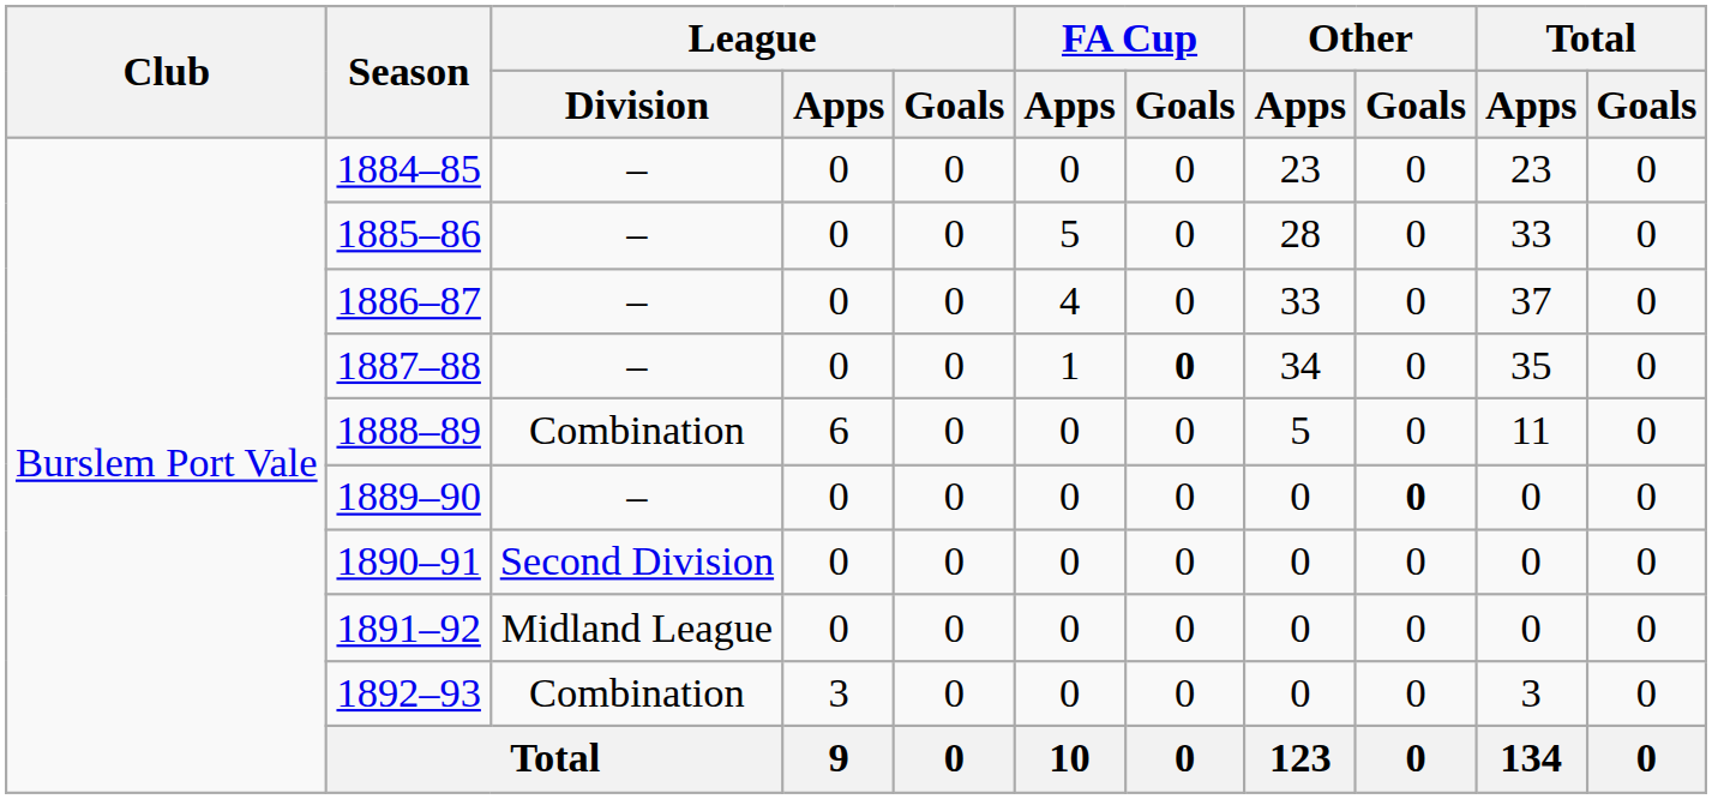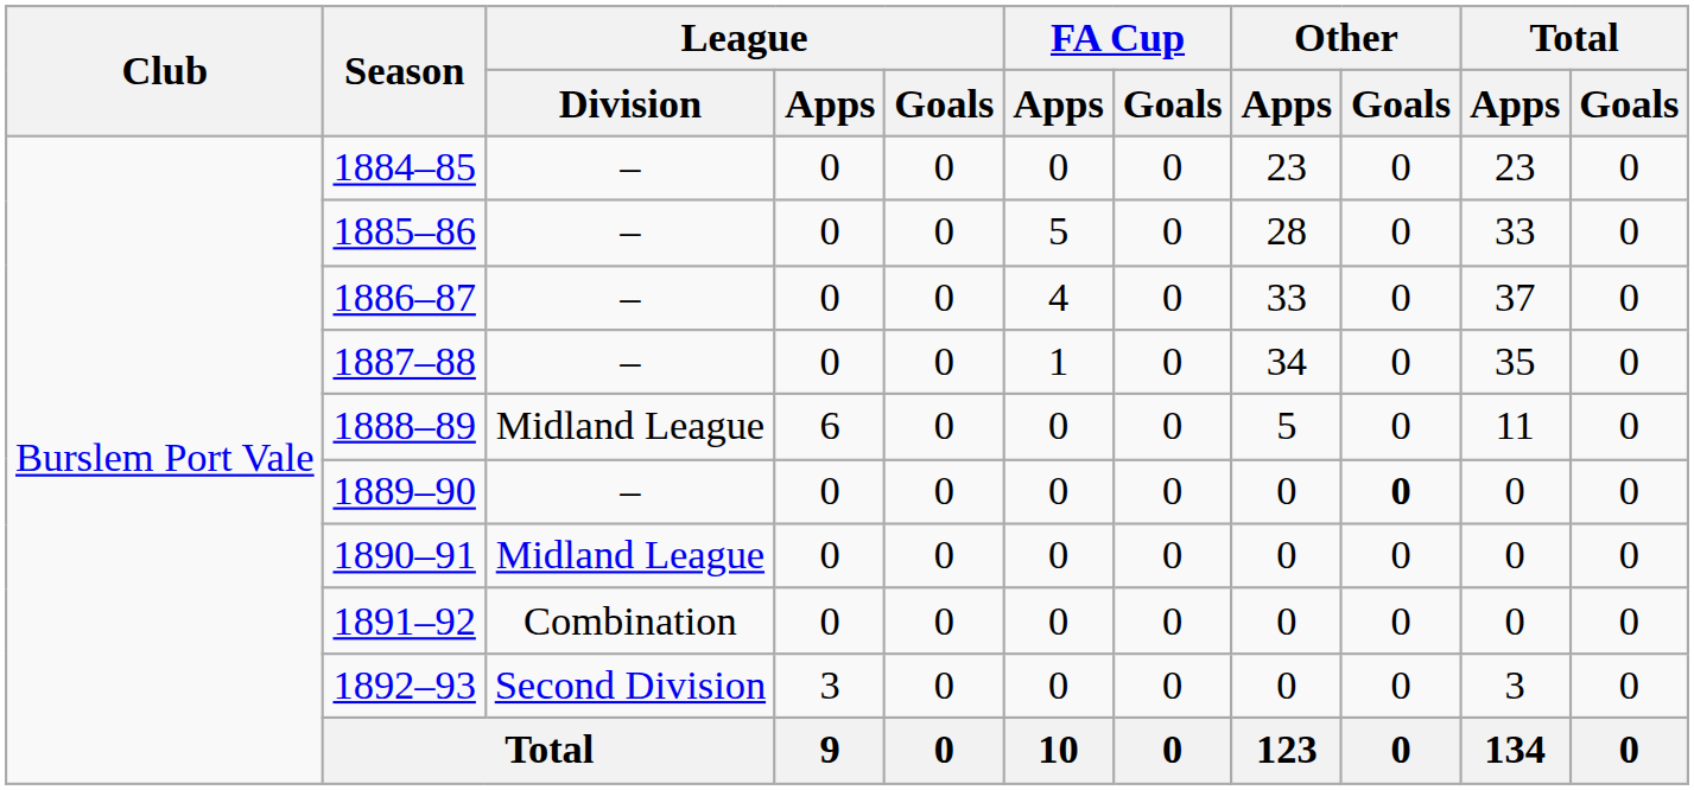1887–88 | FA Cup / Goals: bold -> normal
1888–89 | League / Division: Combination -> Midland League
1890–91 | League / Division: Second Division -> Midland League
1891–92 | League / Division: Midland League -> Combination
1892–93 | League / Division: Combination -> Second Division
